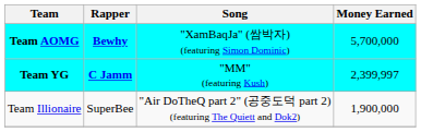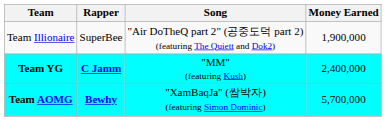rows swapped: Team AOMG <-> Team Illionaire
Team YG | Money Earned: 2,399,997 -> 2,400,000
